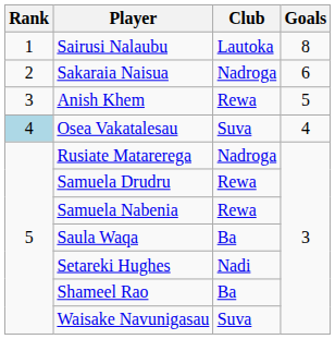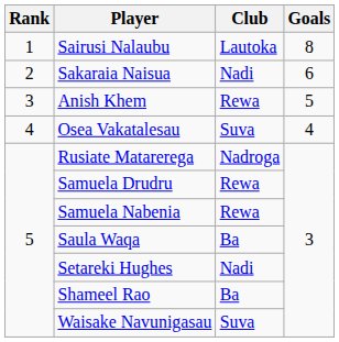Sakaraia Naisua | Club: Nadroga -> Nadi
Osea Vakatalesau | Rank: lightblue background -> no background
